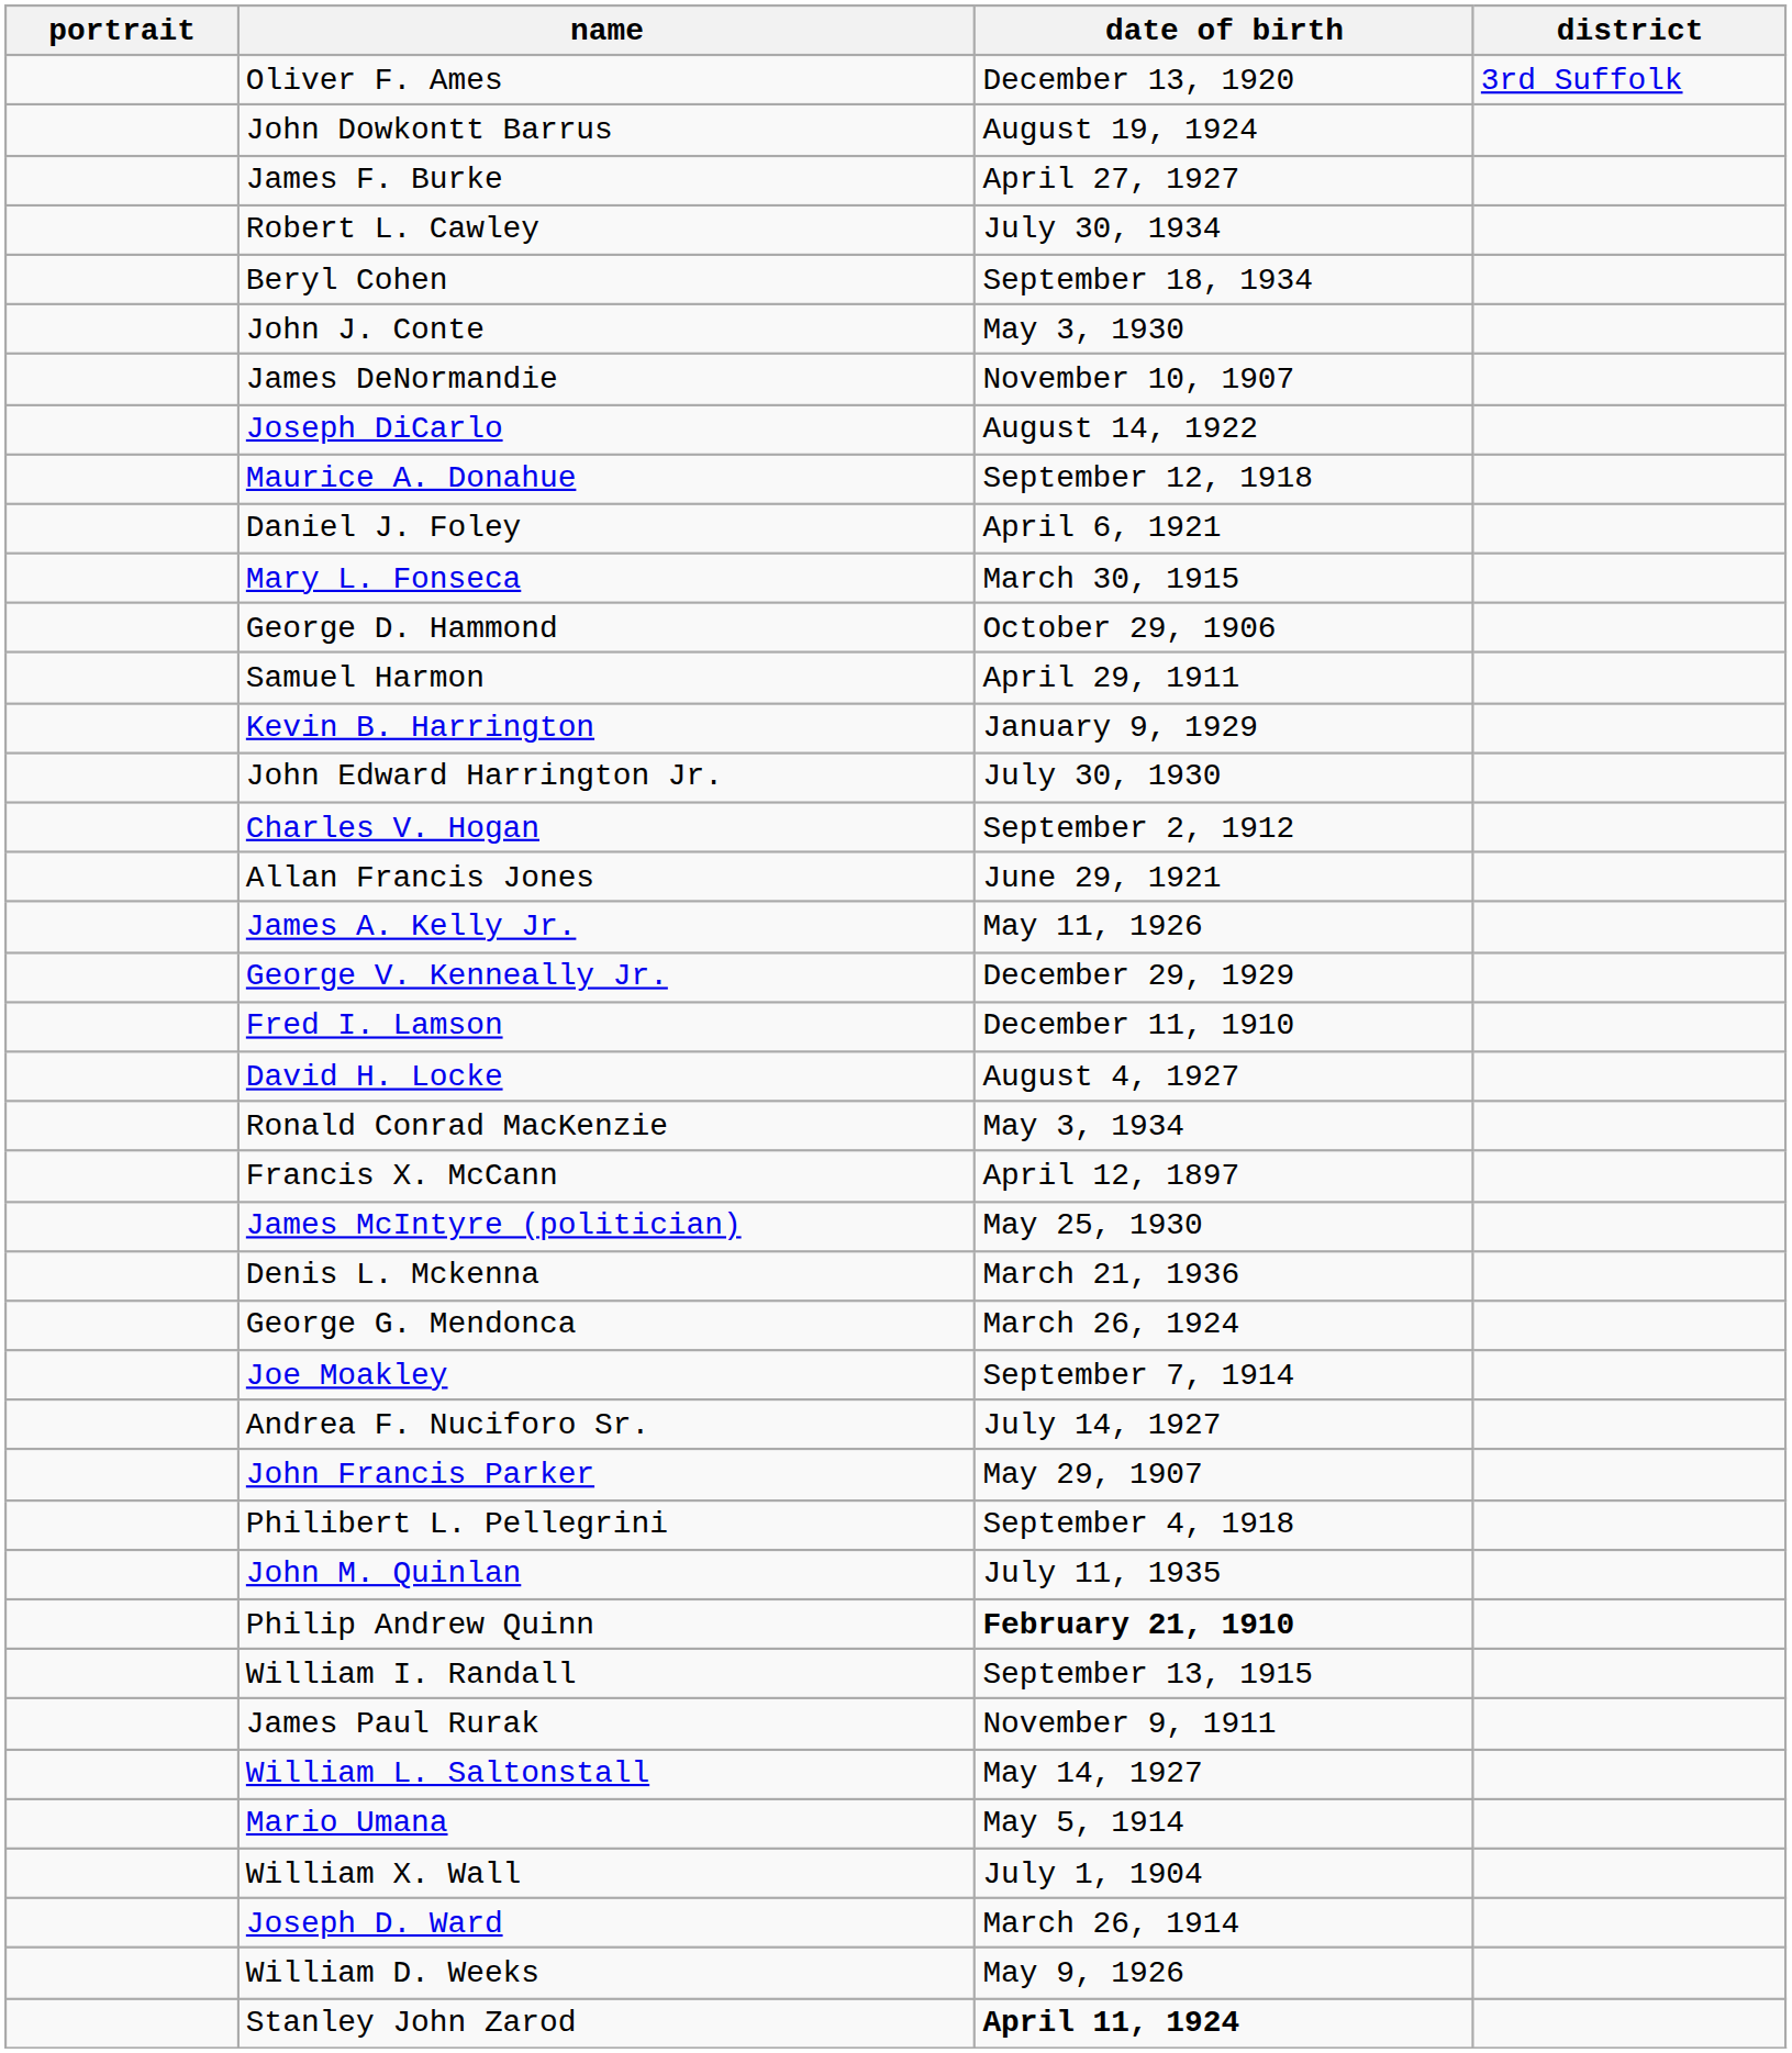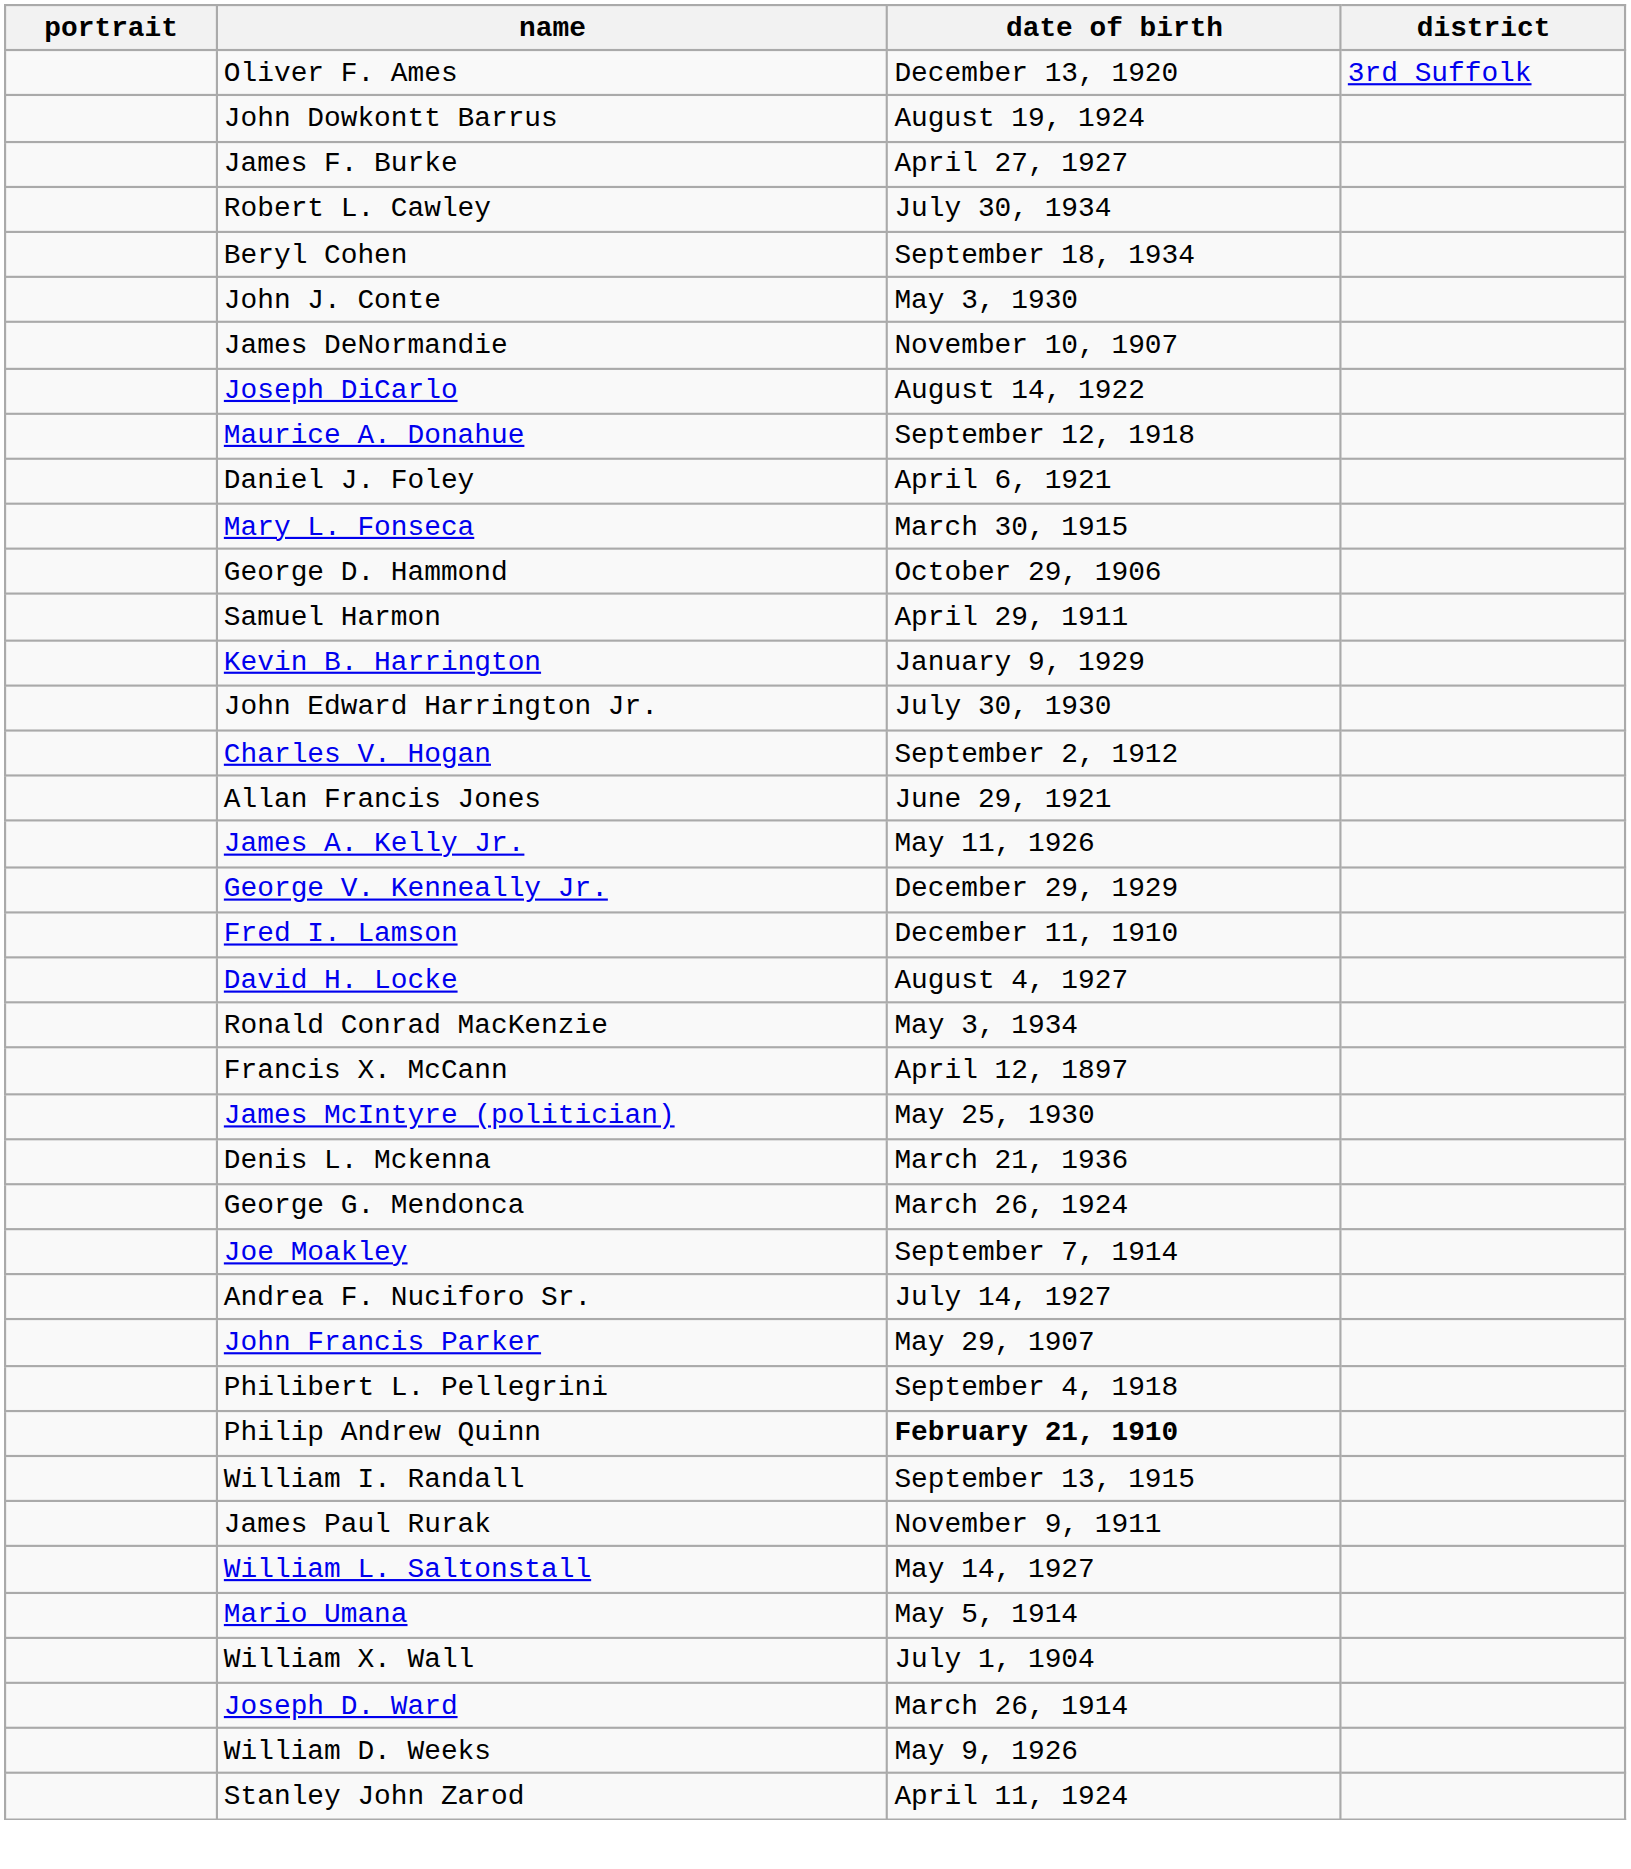- row: John M. Quinlan | July 11, 1935
Stanley John Zarod | date of birth: bold -> normal
